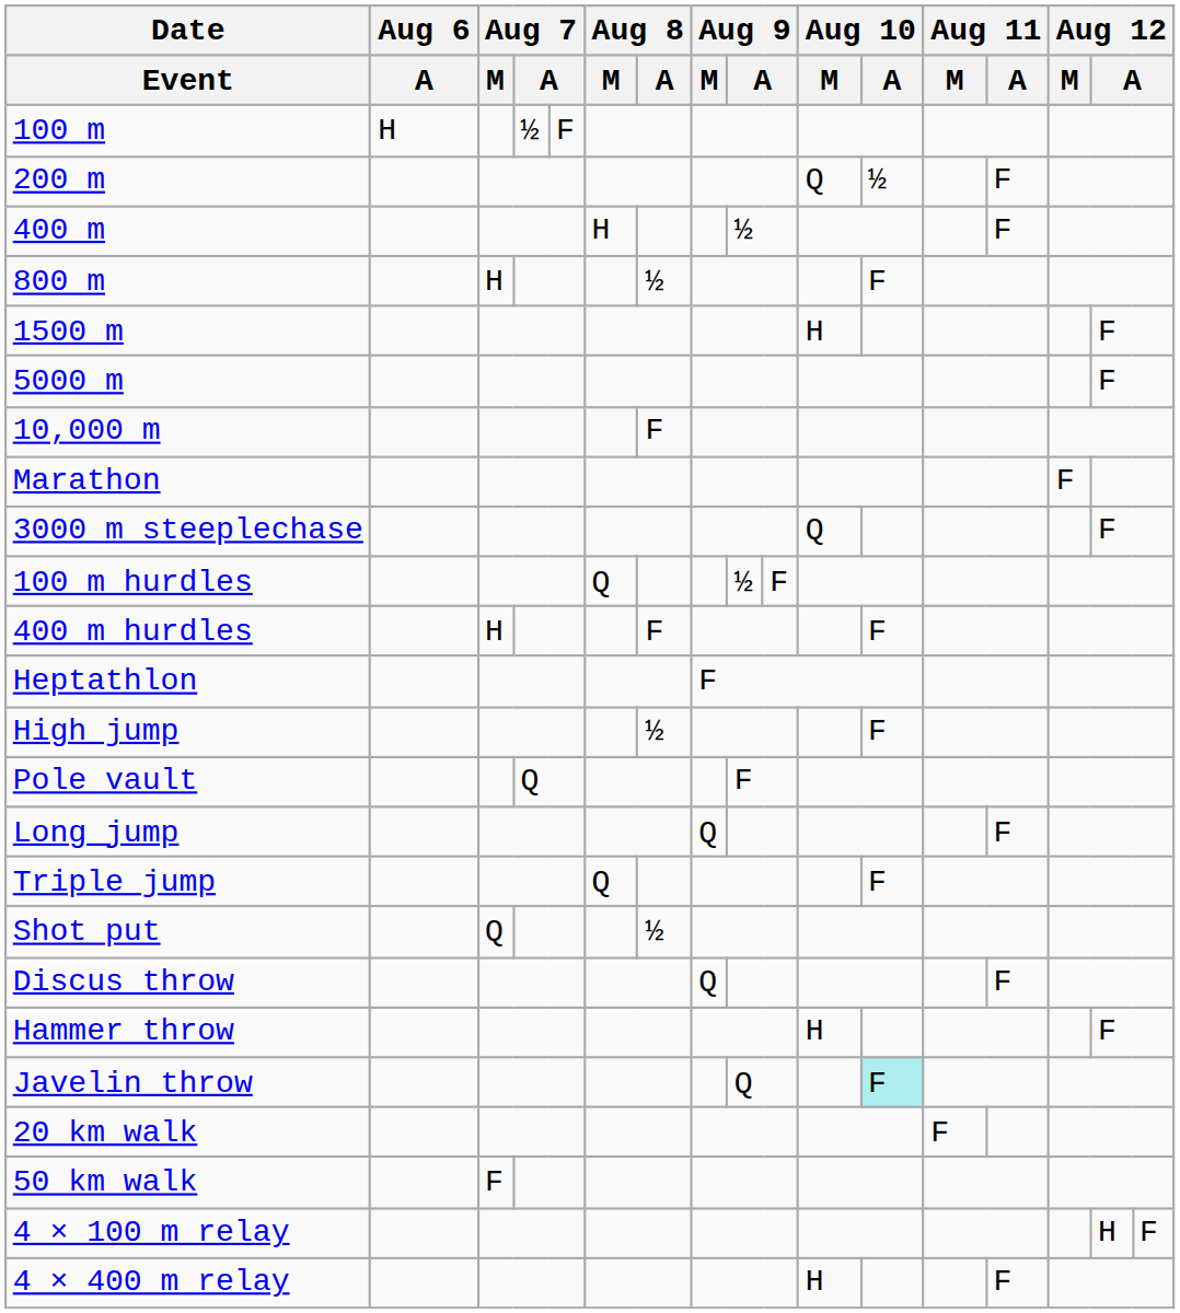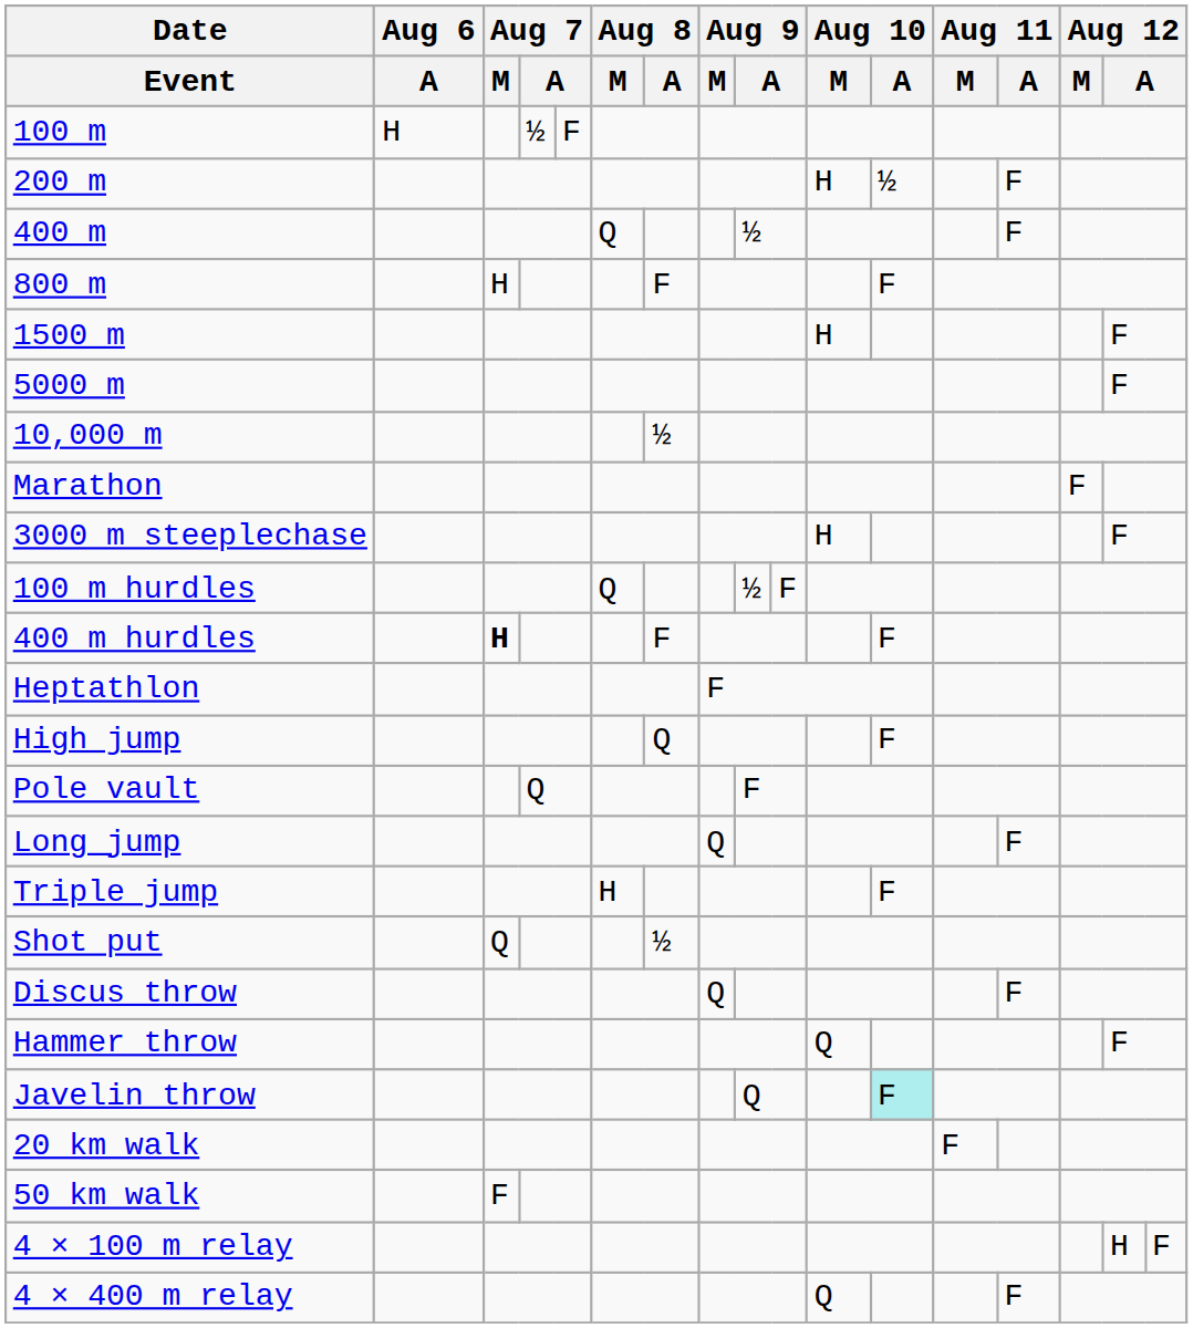200 m | Aug 10 / M: Q -> H
400 m | Aug 8 / M: H -> Q
800 m | Aug 8 / A: ½ -> F
10,000 m | Aug 8 / A: F -> ½
3000 m steeplechase | Aug 10 / M: Q -> H
400 m hurdles | Aug 7 / M: normal -> bold
High jump | Aug 8 / A: ½ -> Q
Triple jump | Aug 8 / M: Q -> H
Hammer throw | Aug 10 / M: H -> Q
4 × 400 m relay | Aug 10 / M: H -> Q
